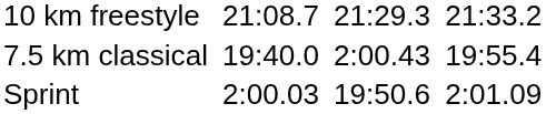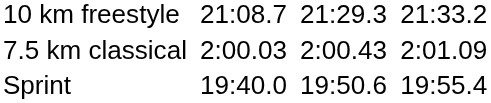7.5 km classical | column 3: 19:40.0 -> 2:00.03
7.5 km classical | column 7: 19:55.4 -> 2:01.09
Sprint | column 3: 2:00.03 -> 19:40.0
Sprint | column 7: 2:01.09 -> 19:55.4
